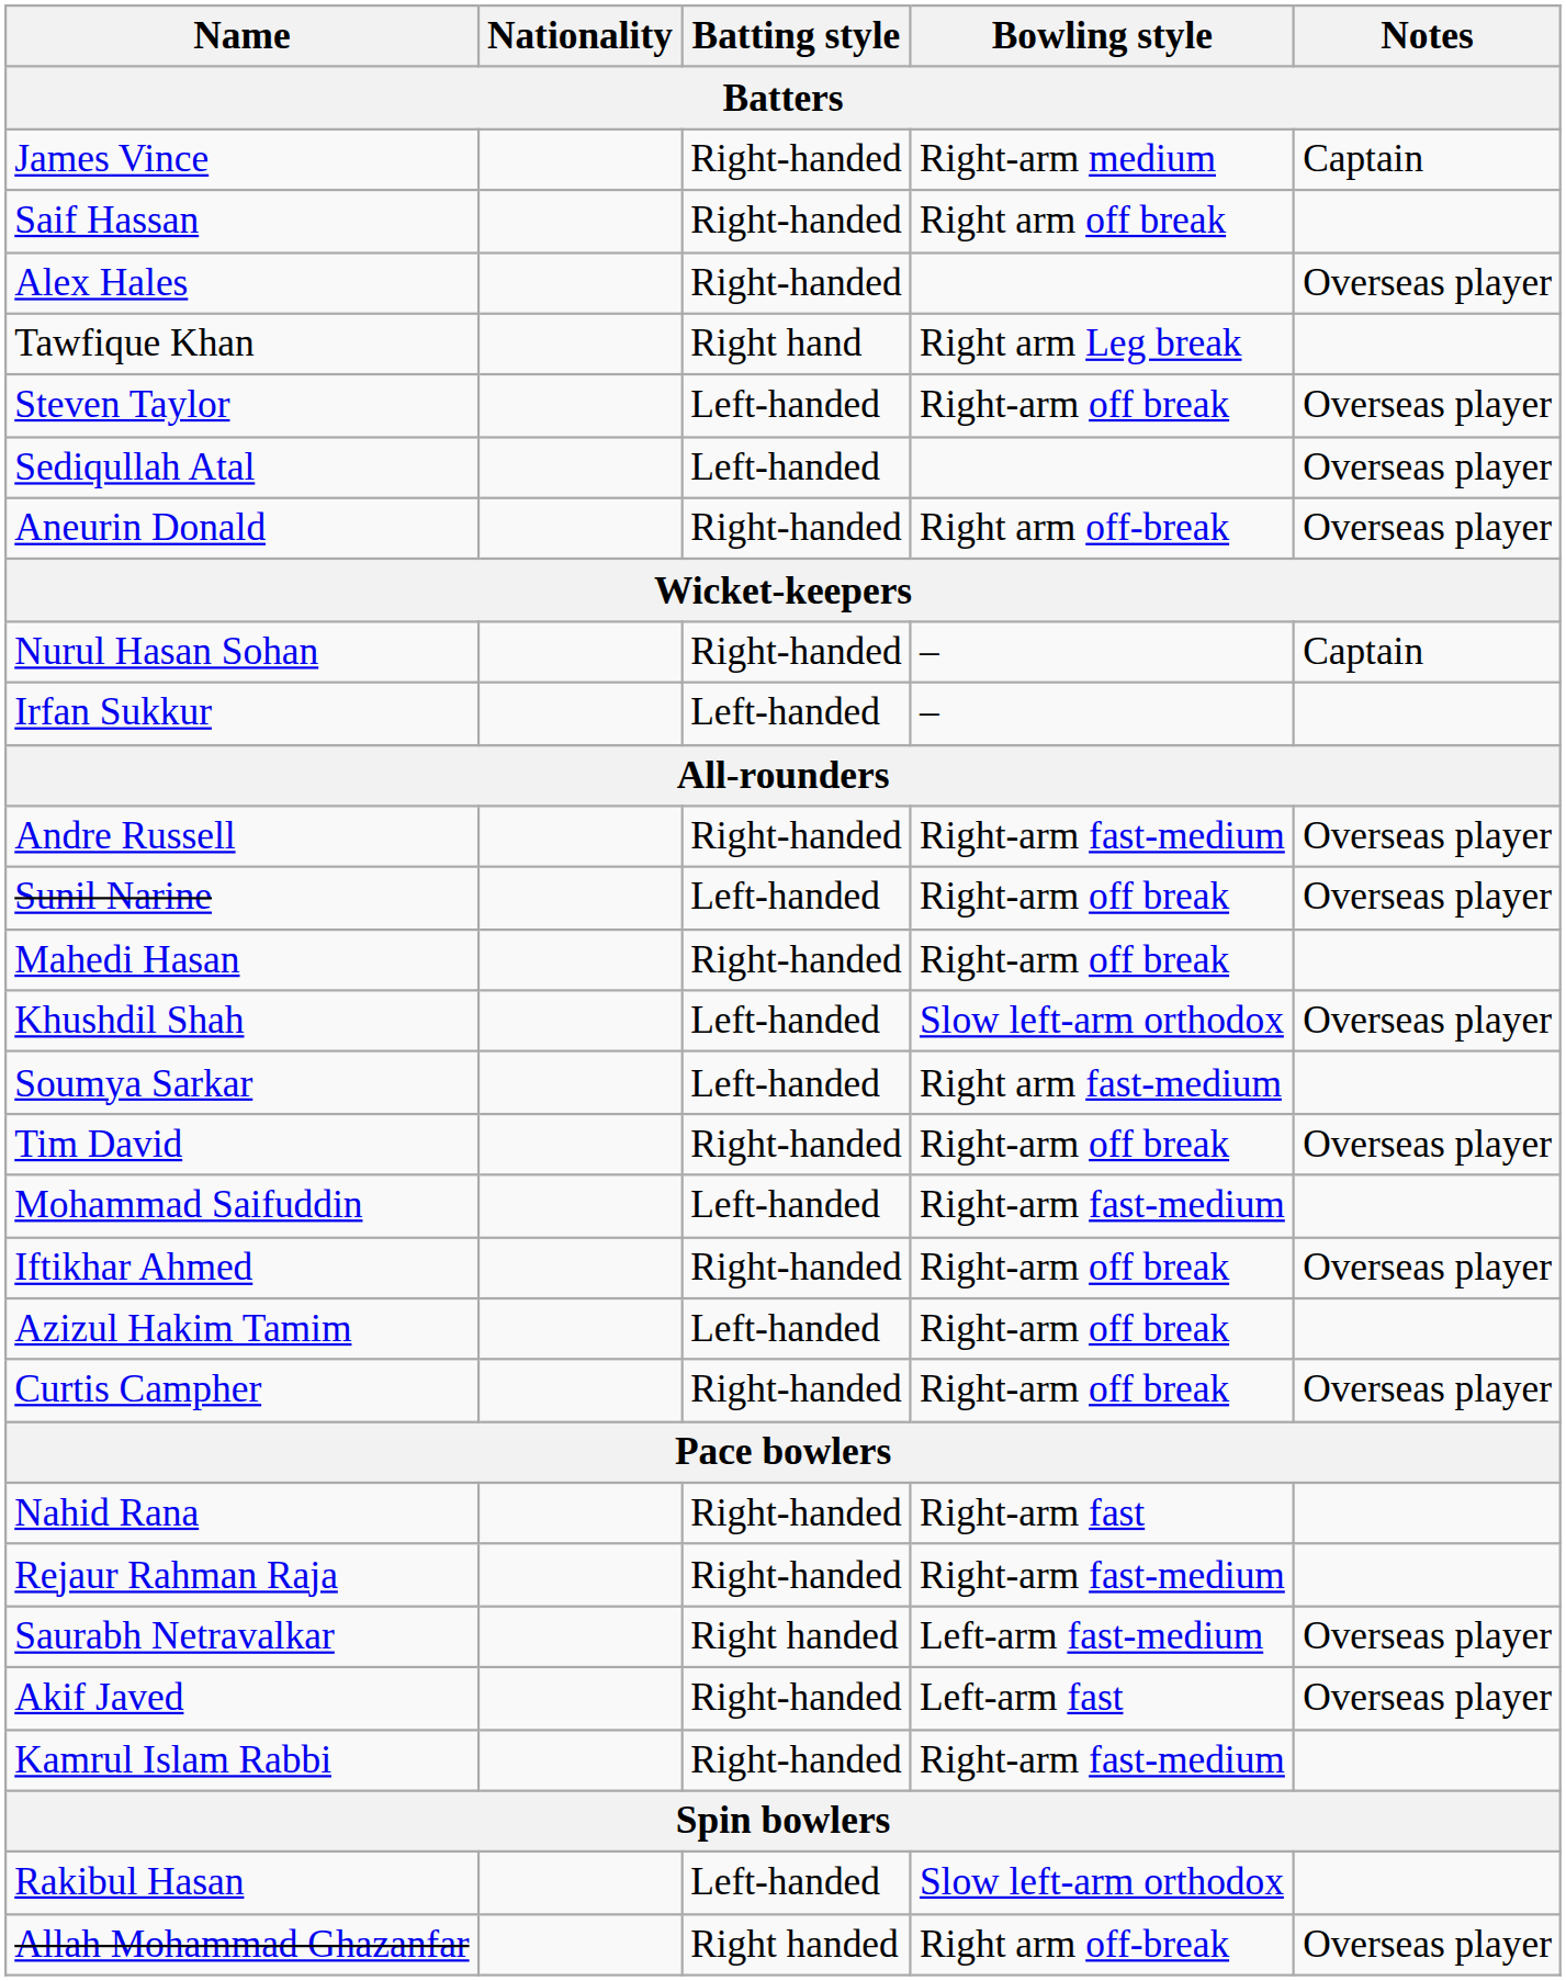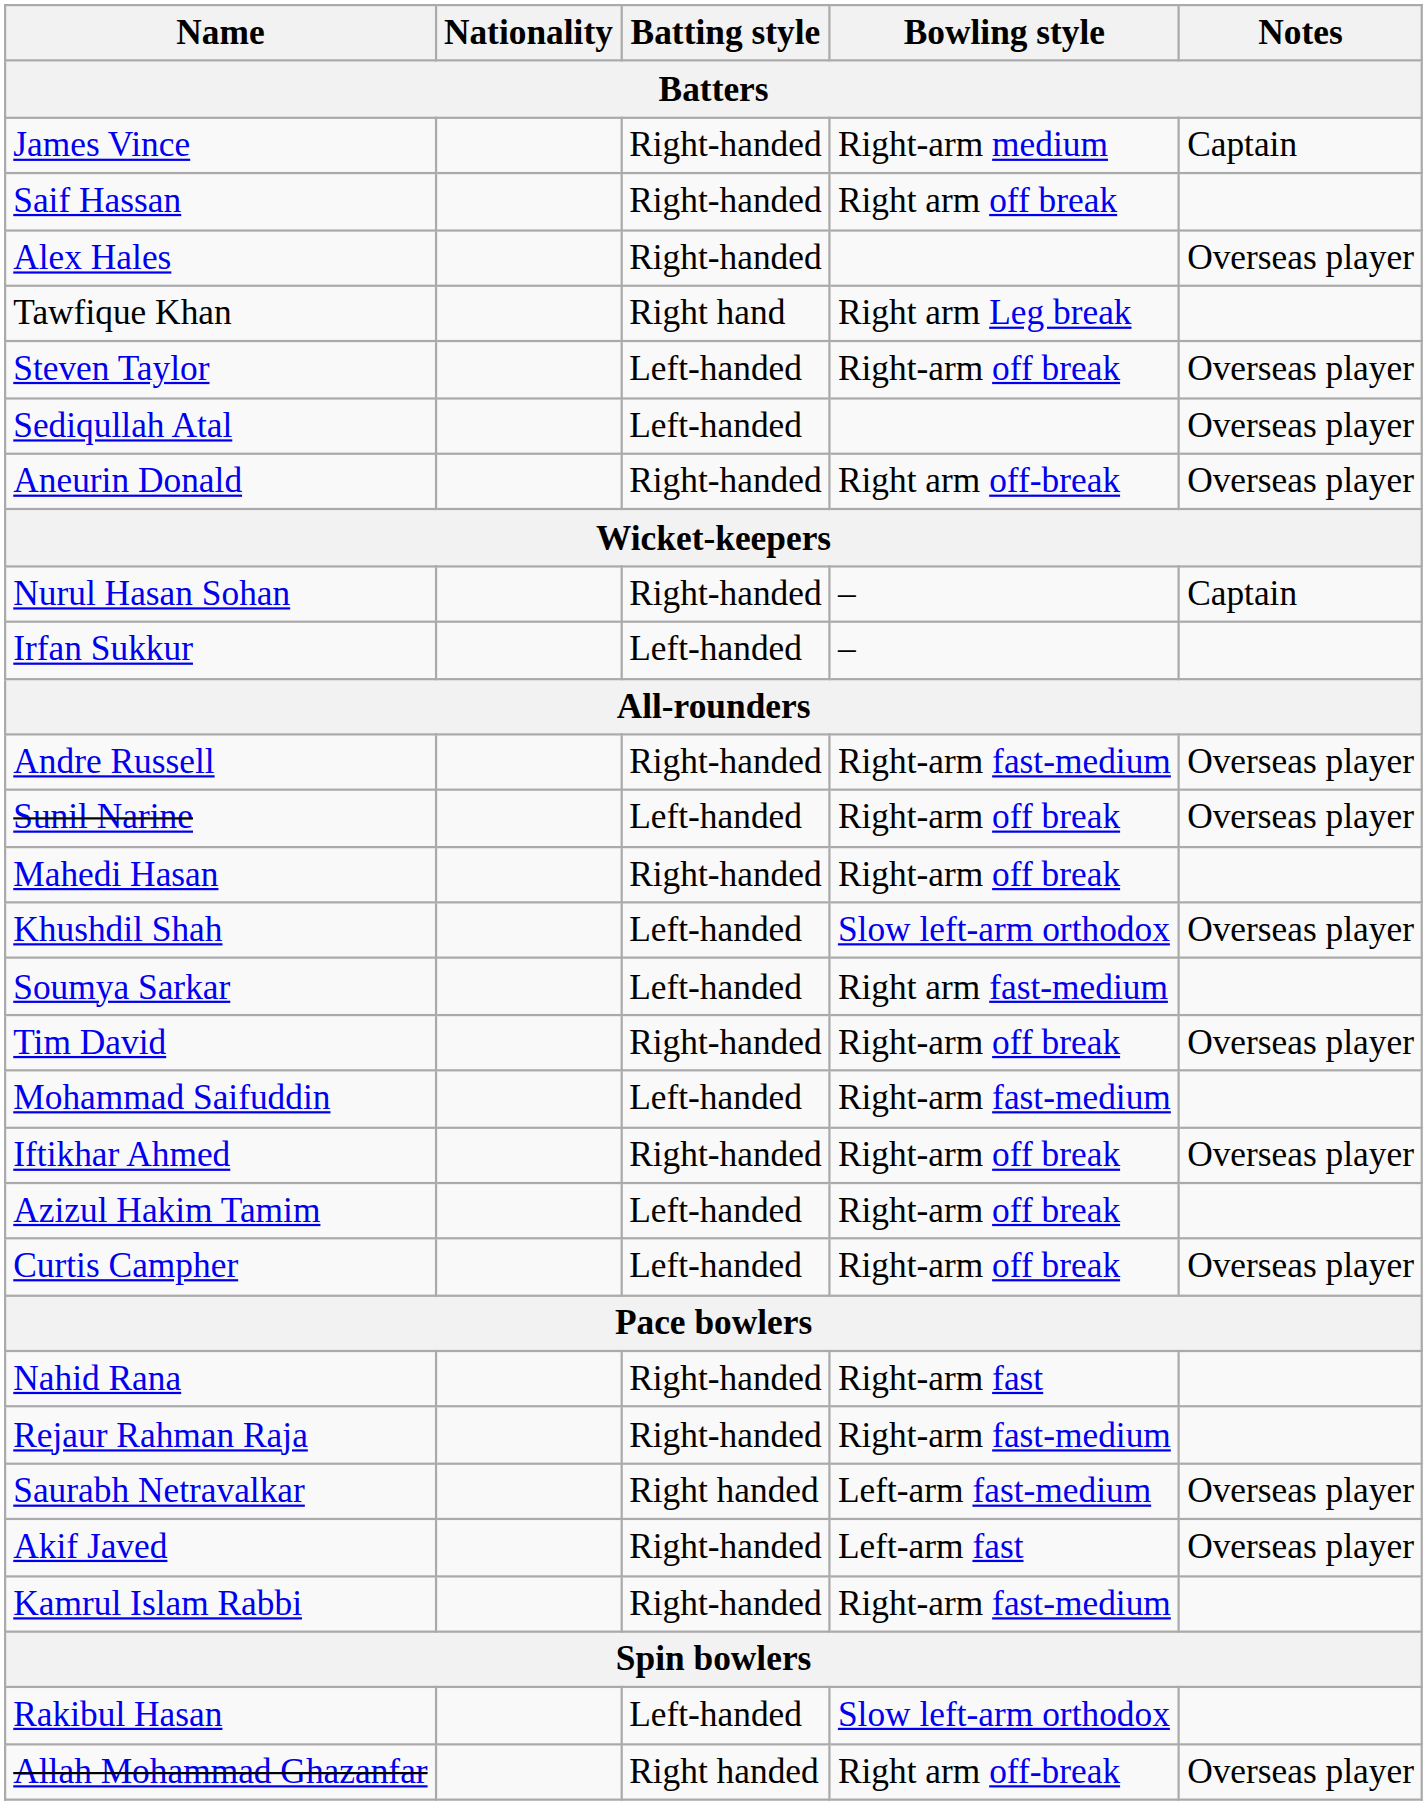Curtis Campher | Batting style: Right-handed -> Left-handed
